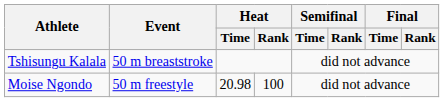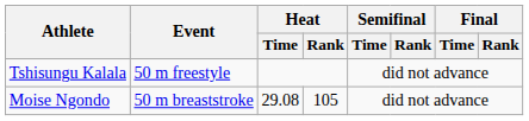Tshisungu Kalala | Event: 50 m breaststroke -> 50 m freestyle
Moise Ngondo | Event: 50 m freestyle -> 50 m breaststroke
Moise Ngondo | Heat / Time: 20.98 -> 29.08
Moise Ngondo | Heat / Rank: 100 -> 105
